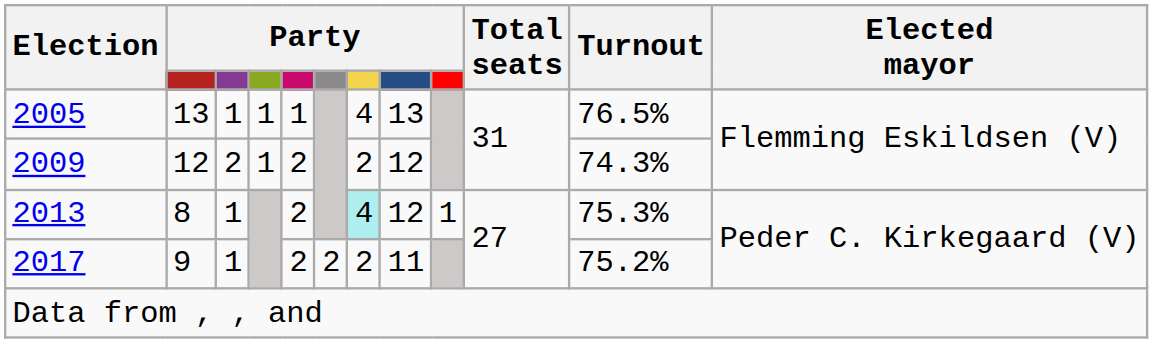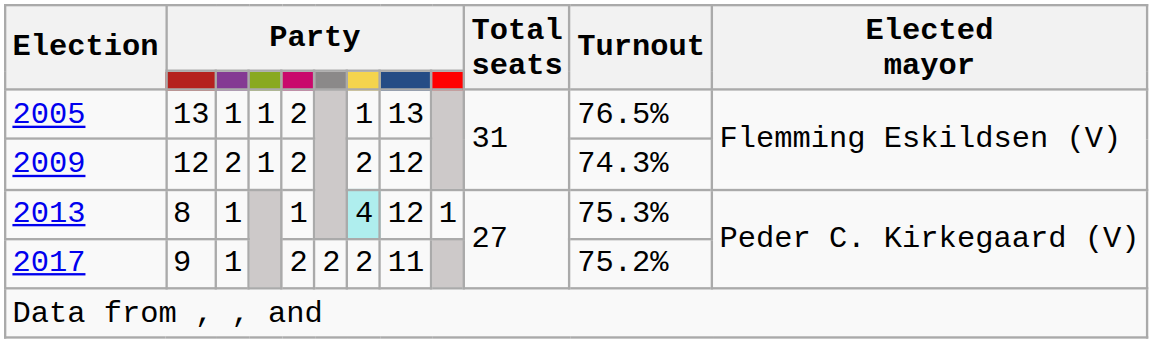2005 | column 5: 1 -> 2
2005 | column 7: 4 -> 1
2013 | column 5: 2 -> 1
